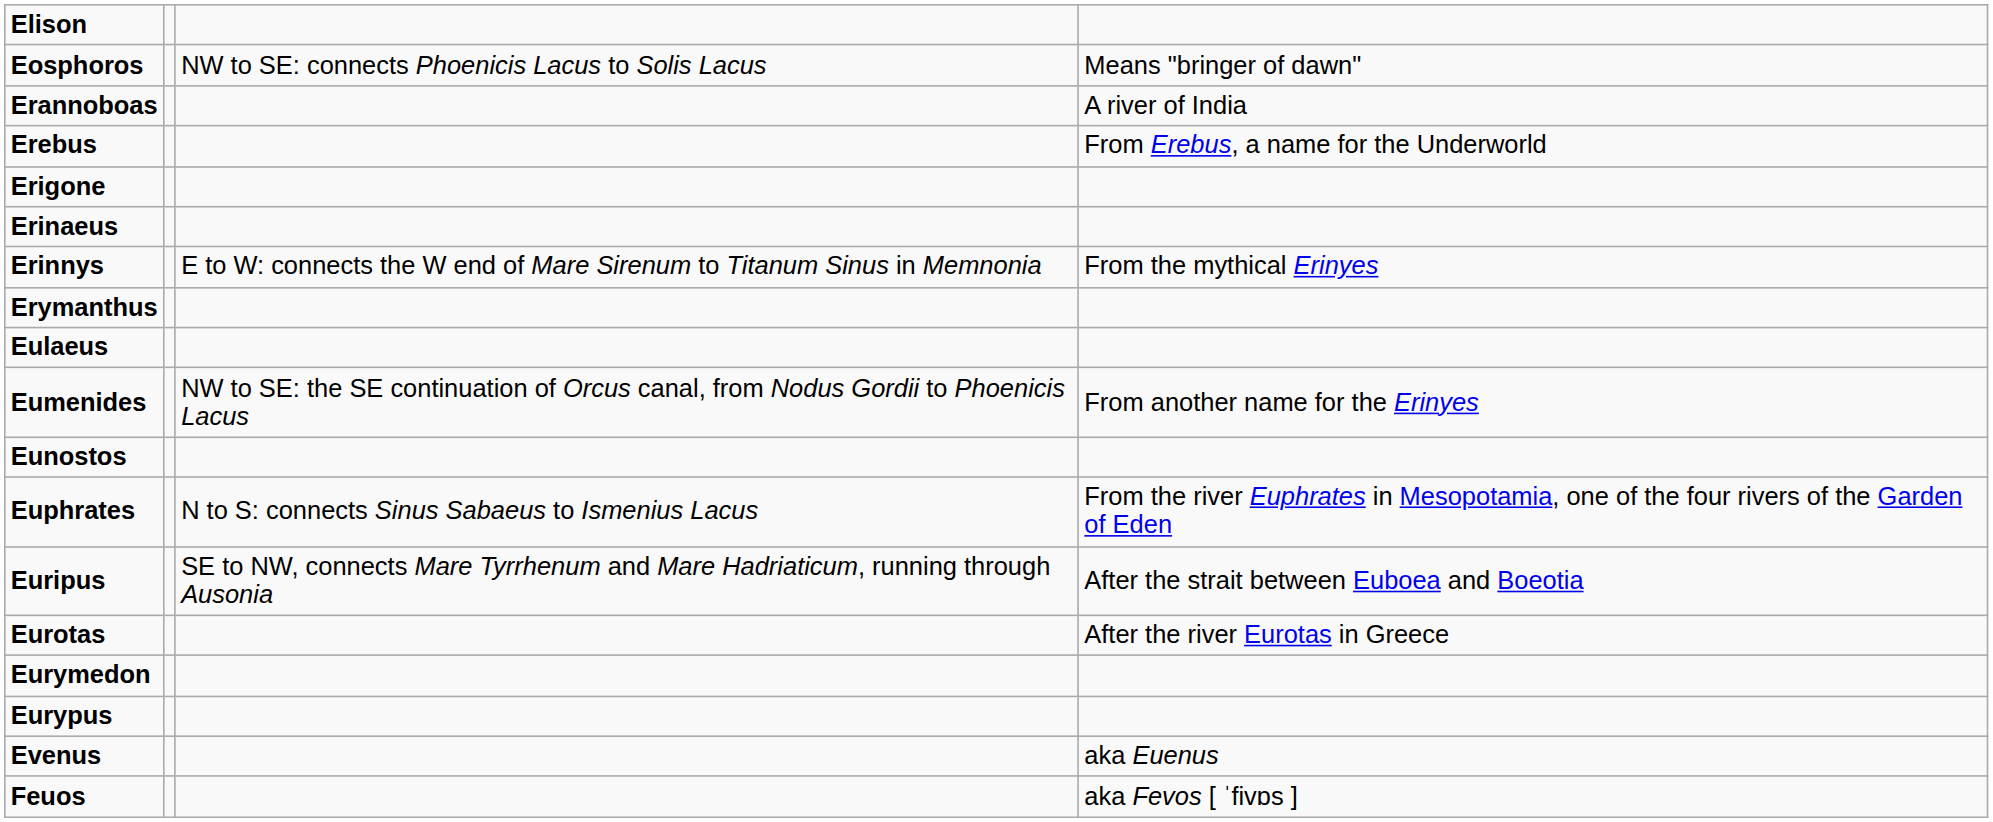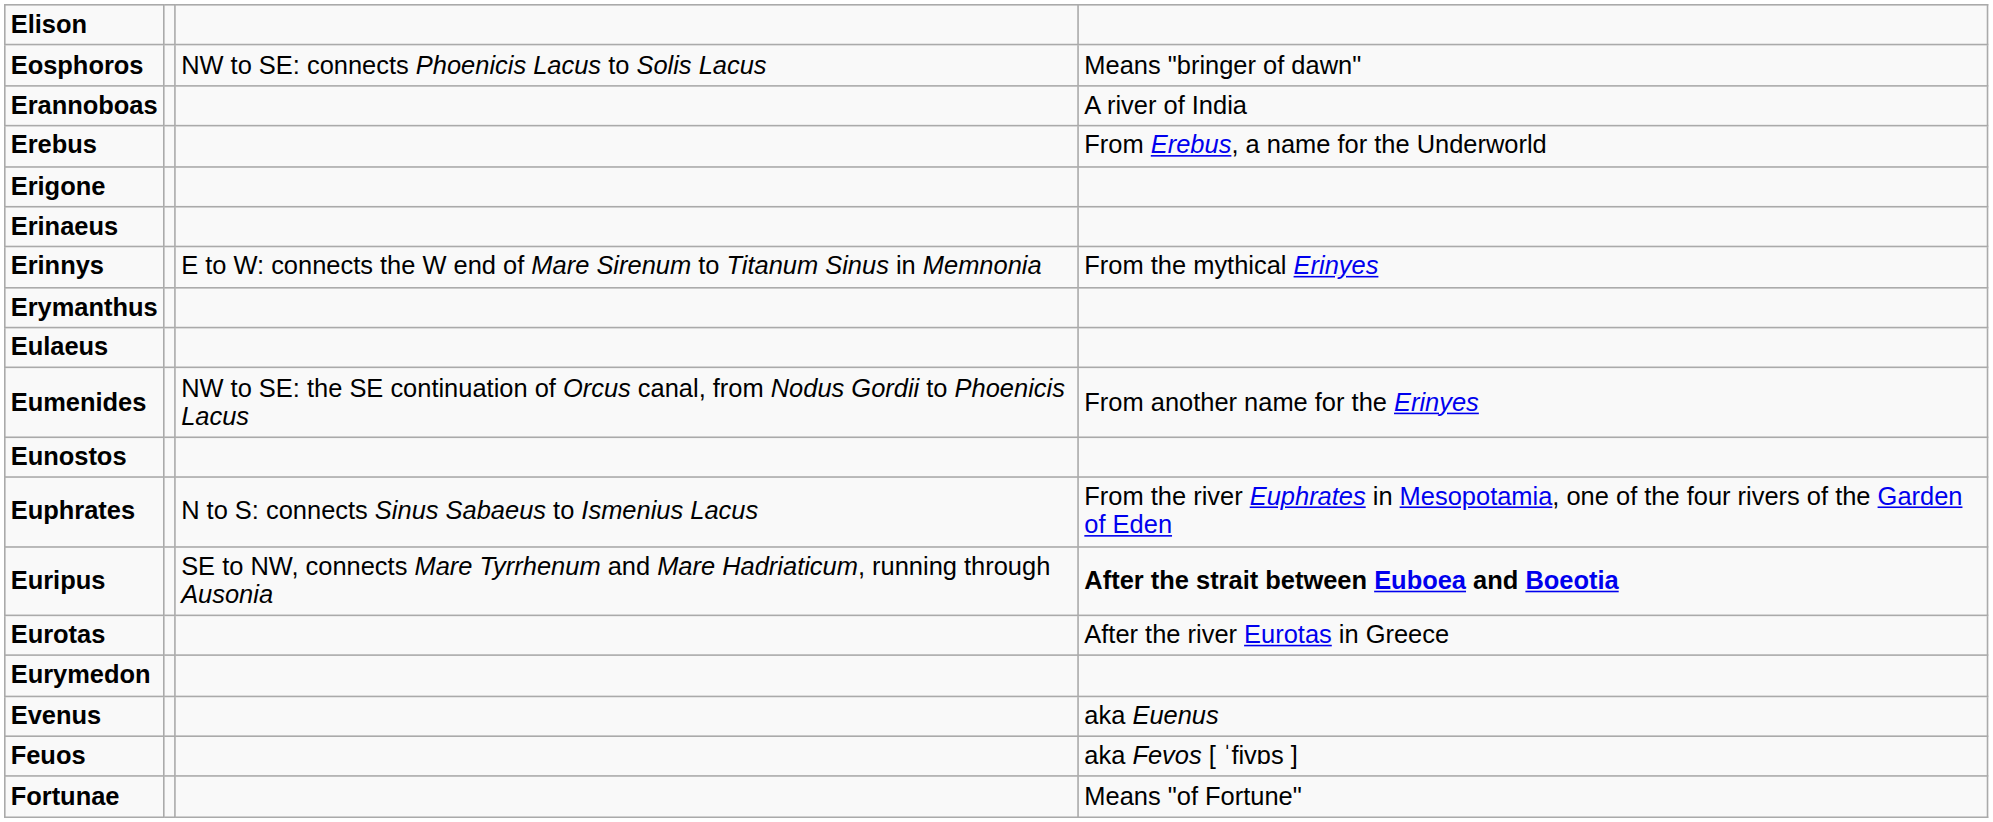Euripus | column 4: normal -> bold
- row: Eurypus
+ row: Fortunae | Means "of Fortune"
